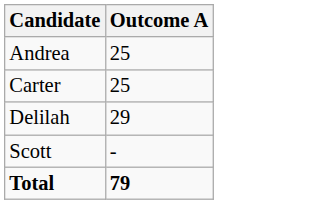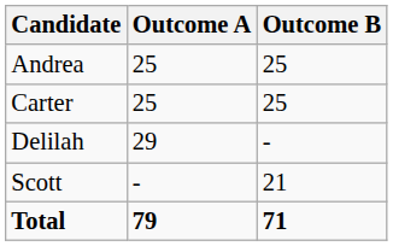+ column: Outcome B | 25 | 25 | - | 21 | 71
